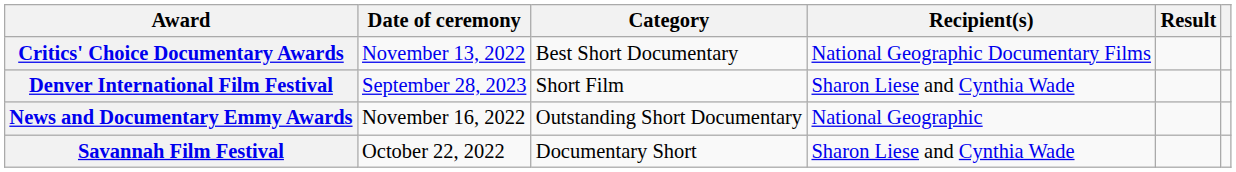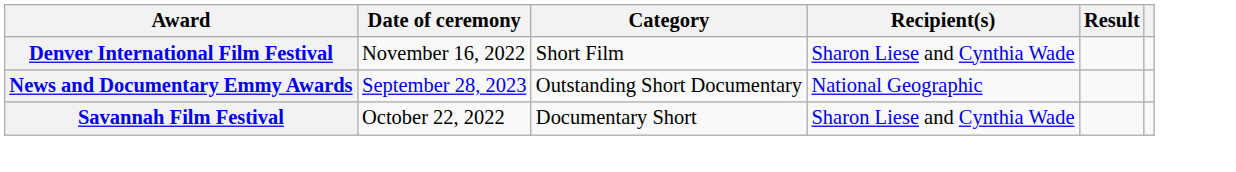- row: Critics' Choice Documentary Awards | November 13, 2022 | Best Short Documentary | National Geographic Documentary Films
Denver International Film Festival | Date of ceremony: September 28, 2023 -> November 16, 2022
News and Documentary Emmy Awards | Date of ceremony: November 16, 2022 -> September 28, 2023
